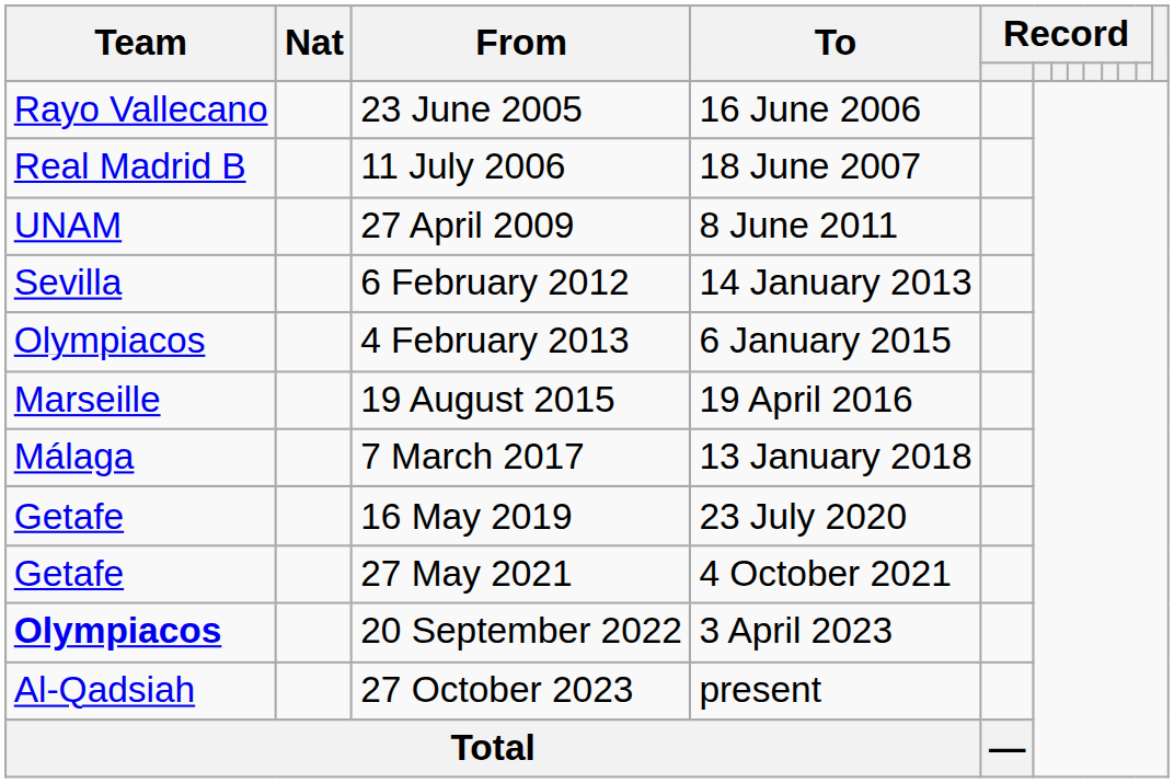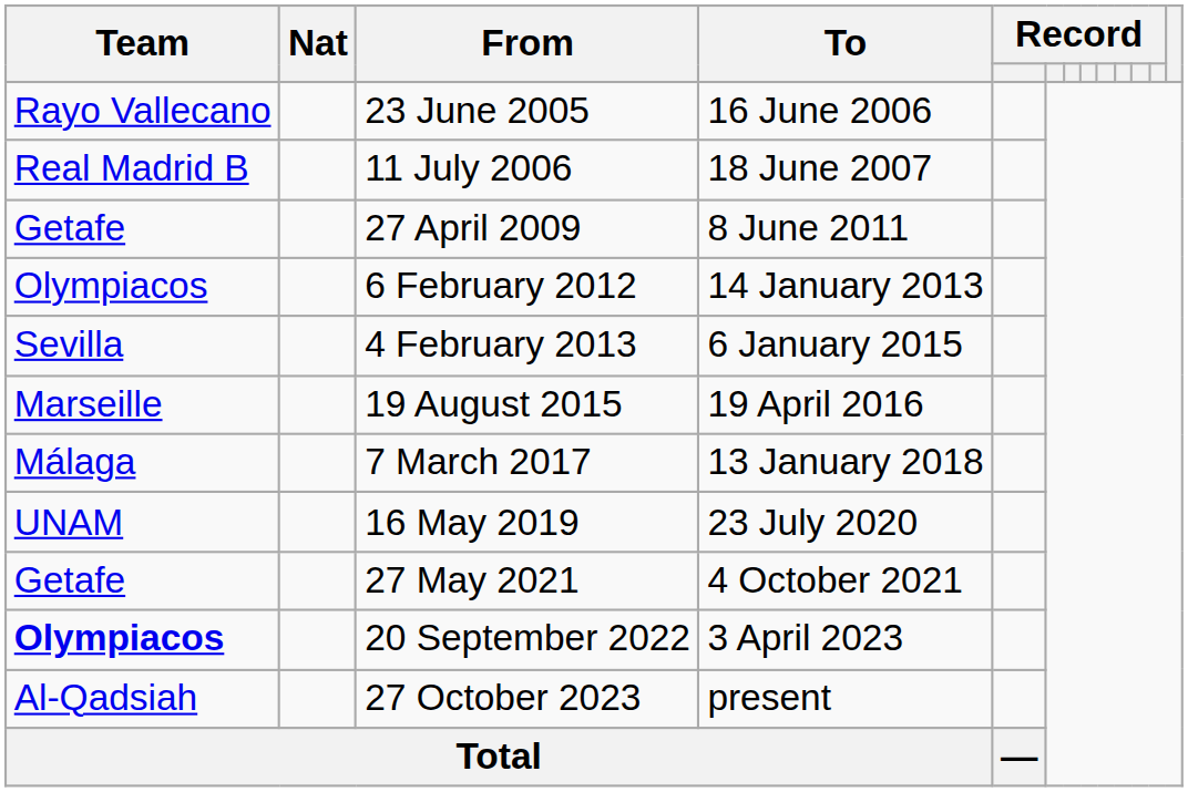27 April 2009 | Team: UNAM -> Getafe
6 February 2012 | Team: Sevilla -> Olympiacos
4 February 2013 | Team: Olympiacos -> Sevilla
16 May 2019 | Team: Getafe -> UNAM
